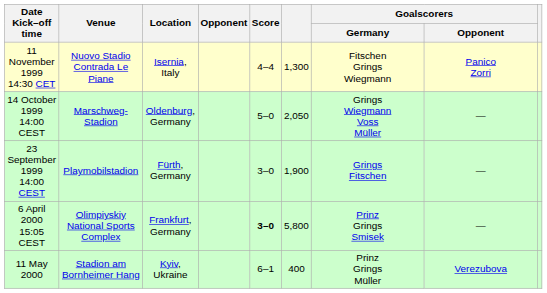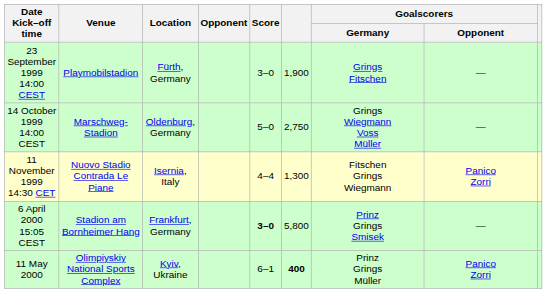rows swapped: 23 September 1999 14:00 CEST <-> 11 November 1999 14:30 CET
14 October 1999 14:00 CEST | column 6: 2,050 -> 2,750
6 April 2000 15:05 CEST | Venue: Olimpiyskiy National Sports Complex -> Stadion am Bornheimer Hang
11 May 2000 | Venue: Stadion am Bornheimer Hang -> Olimpiyskiy National Sports Complex
11 May 2000 | column 6: normal -> bold
11 May 2000 | Goalscorers / Opponent: Verezubova -> Panico Zorri
